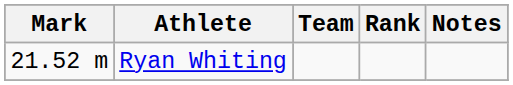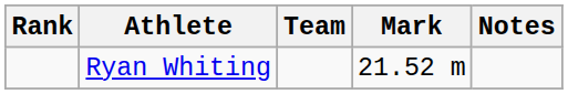columns swapped: Rank <-> Mark
